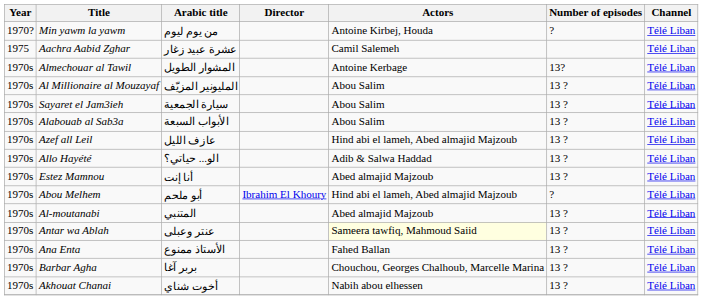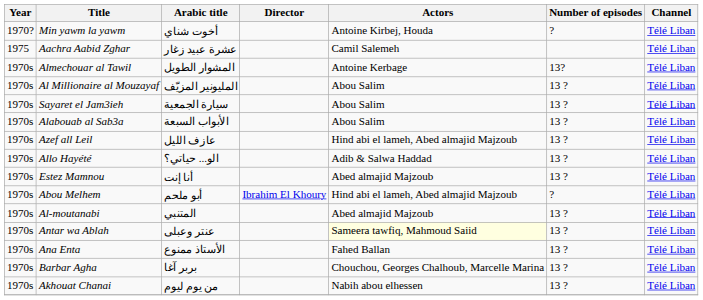Min yawm la yawm | Arabic title: من يوم ليوم -> أخوت شناي
Akhouat Chanai | Arabic title: أخوت شناي -> من يوم ليوم
